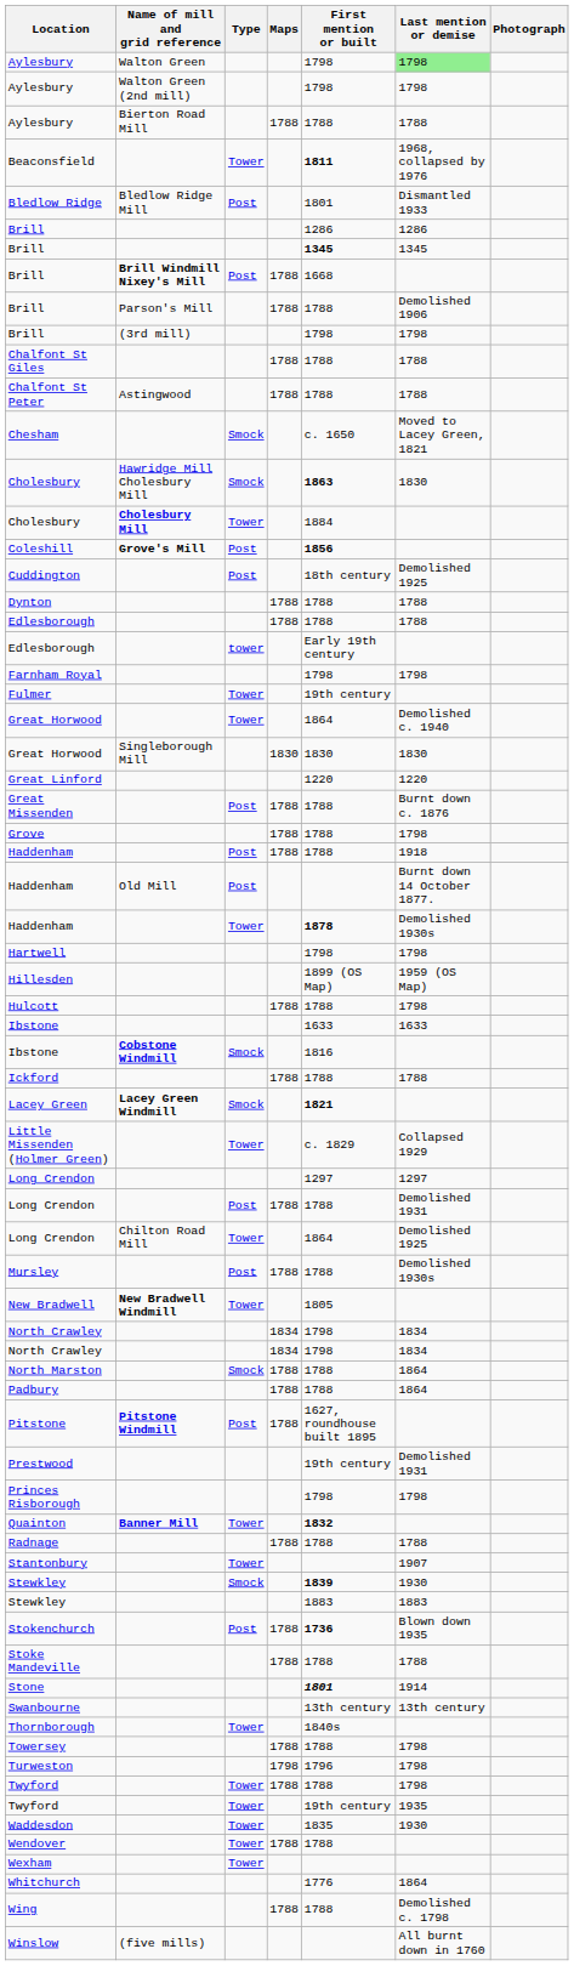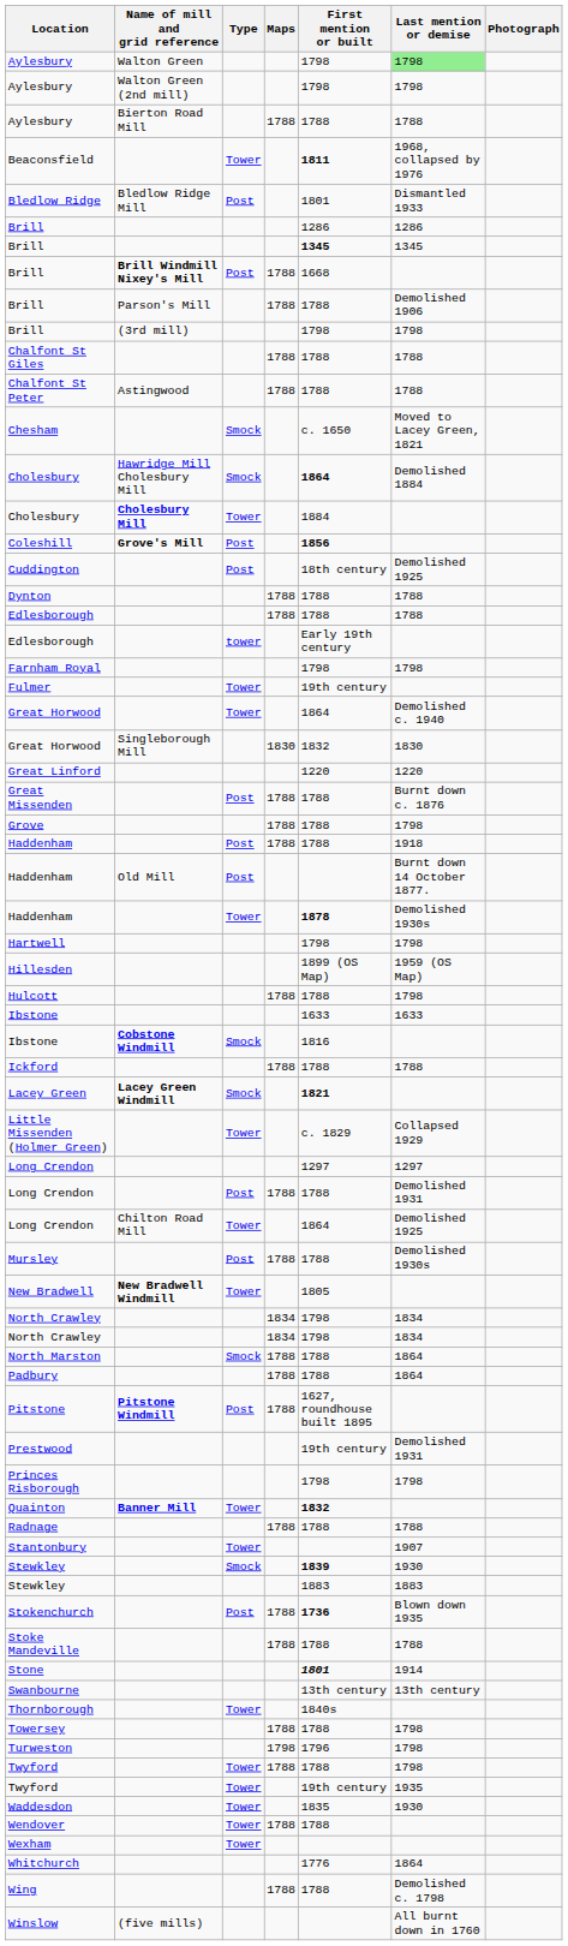Cholesbury / Hawridge Mill Cholesbury Mill | First mention or built: 1863 -> 1864
Cholesbury / Hawridge Mill Cholesbury Mill | Last mention or demise: 1830 -> Demolished 1884
Great Horwood / Singleborough Mill | First mention or built: 1830 -> 1832
